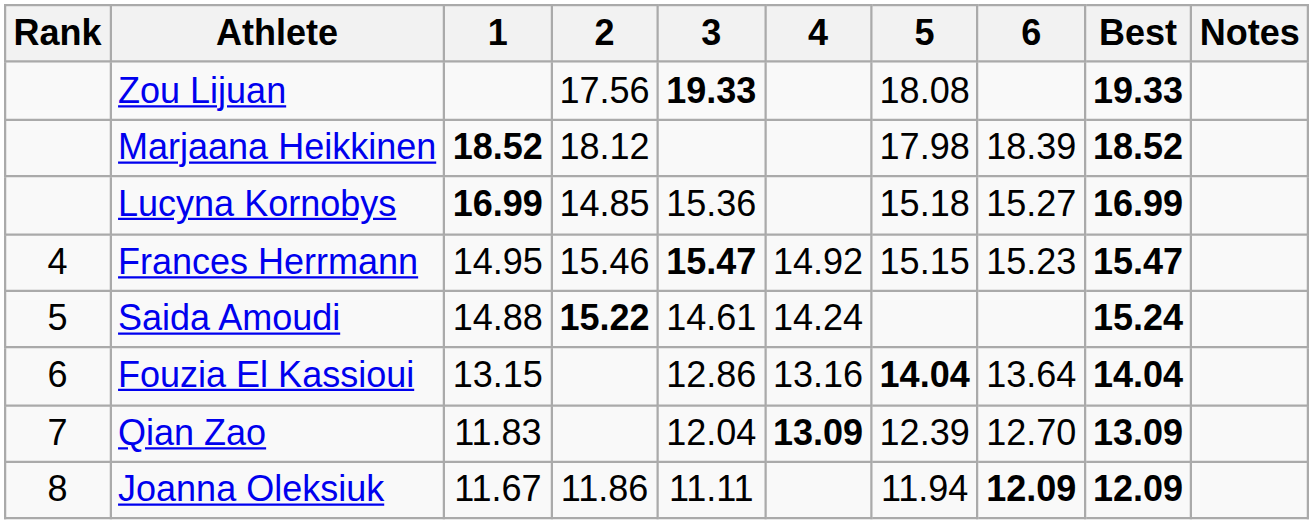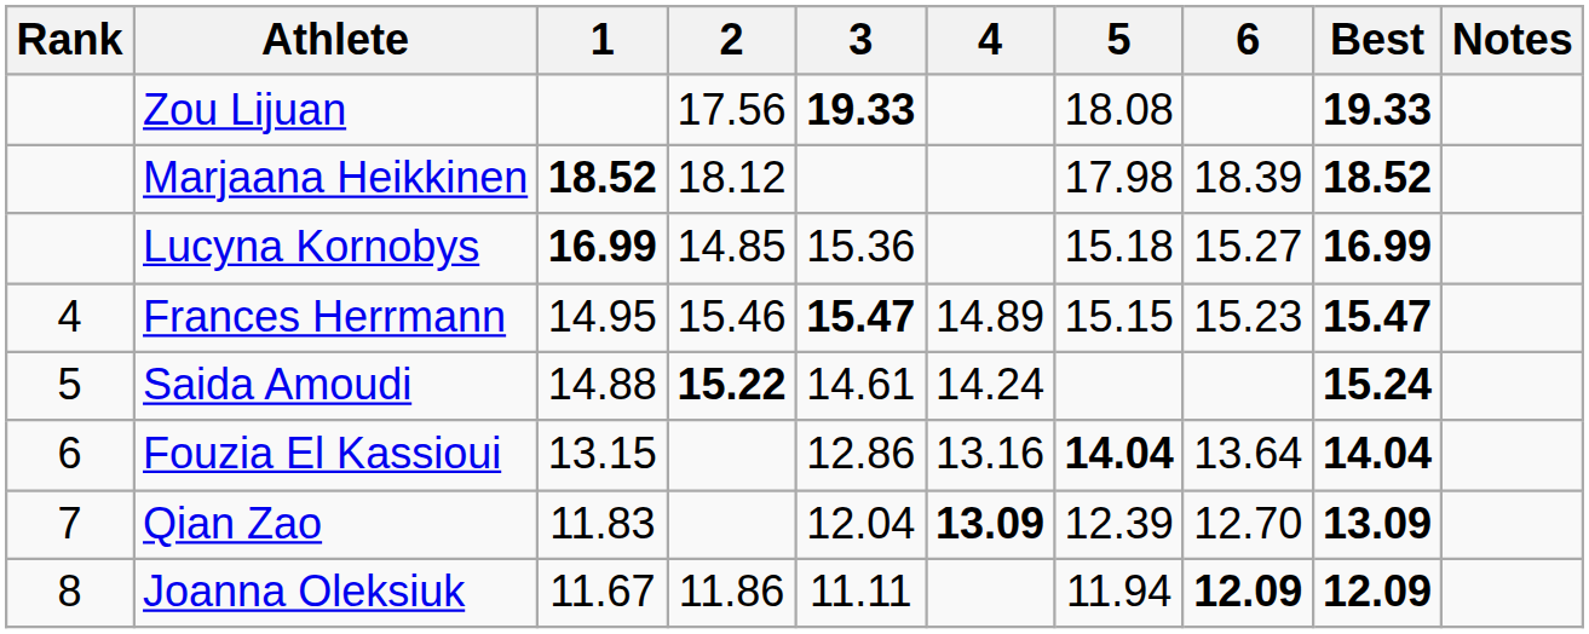Frances Herrmann | 4: 14.92 -> 14.89
